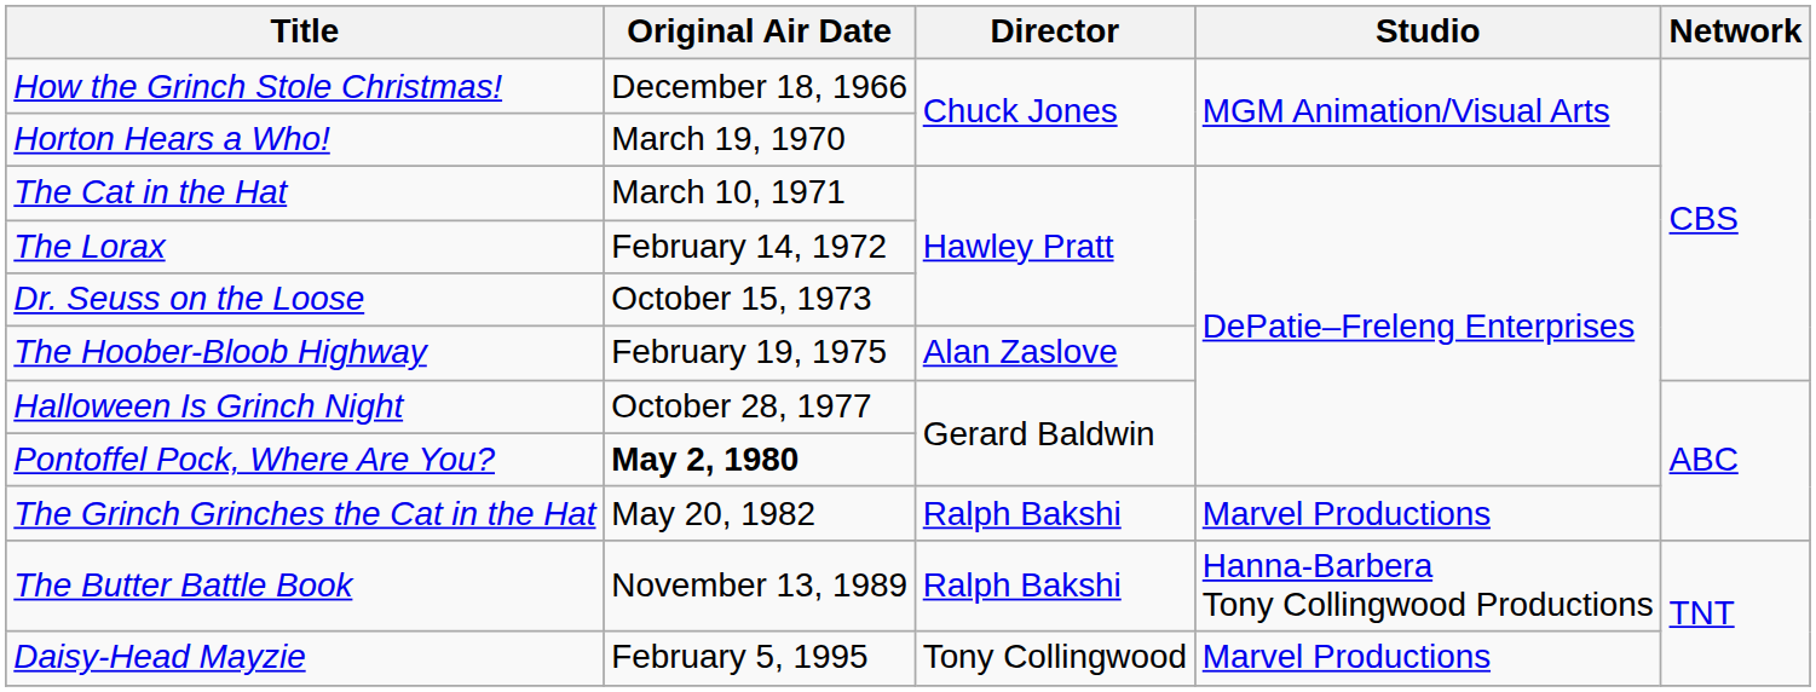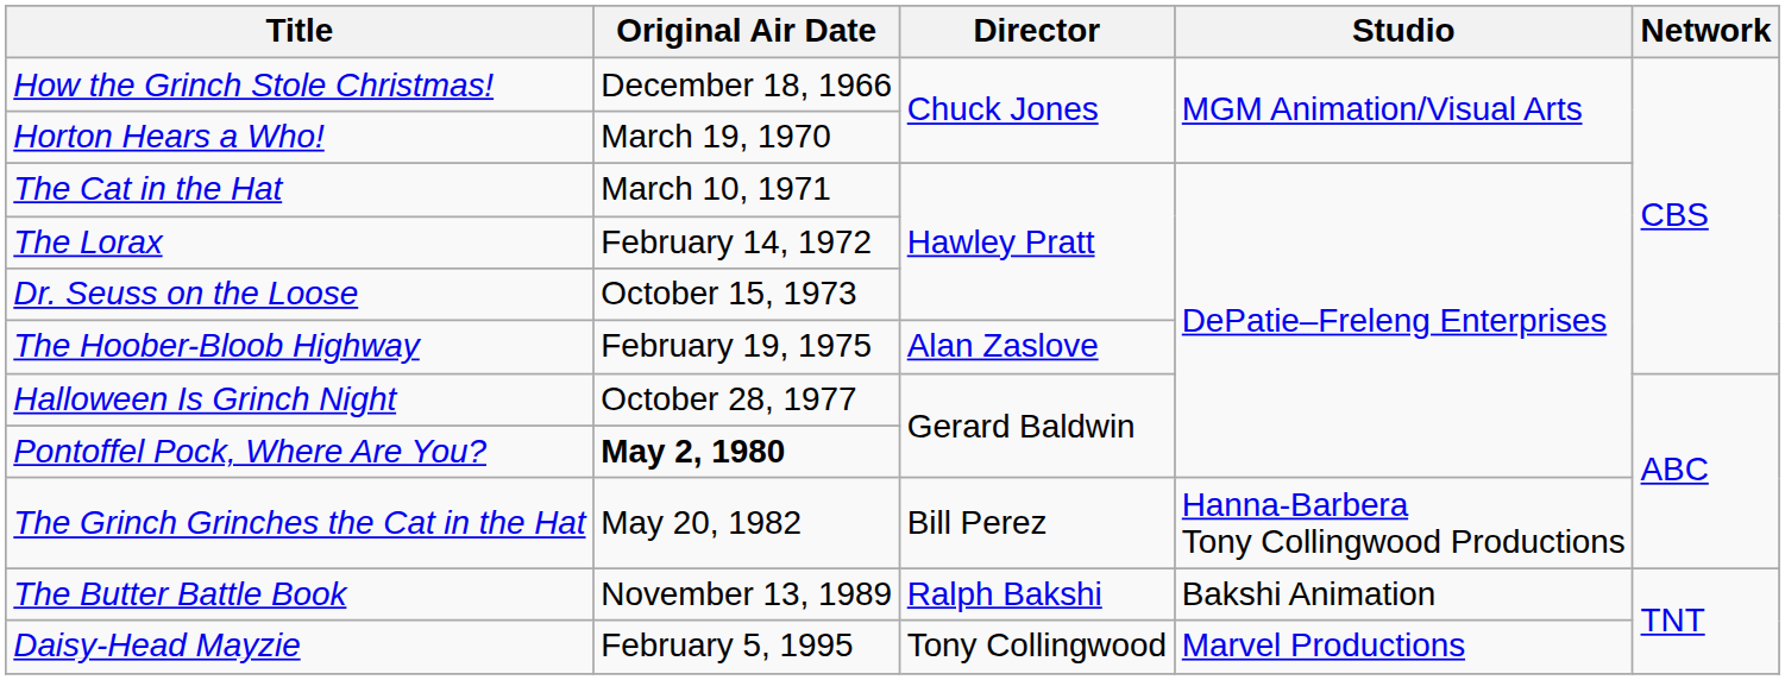The Grinch Grinches the Cat in the Hat | Director: Ralph Bakshi -> Bill Perez
The Grinch Grinches the Cat in the Hat | Studio: Marvel Productions -> Hanna-Barbera Tony Collingwood Productions
The Butter Battle Book | Studio: Hanna-Barbera Tony Collingwood Productions -> Bakshi Animation
